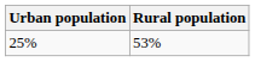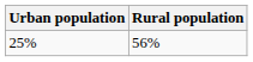25% | Rural population: 53% -> 56%
